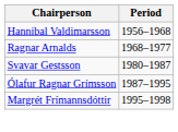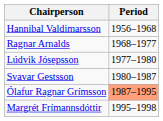+ row: Lúdvik Jósepsson | 1977–1980
Ólafur Ragnar Grímsson | Period: no background -> lightsalmon background
